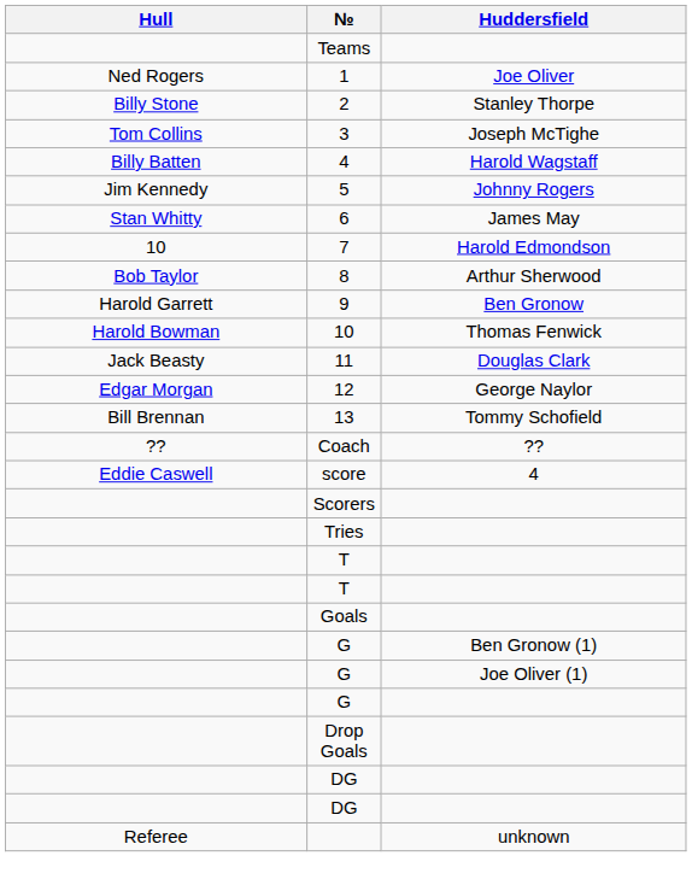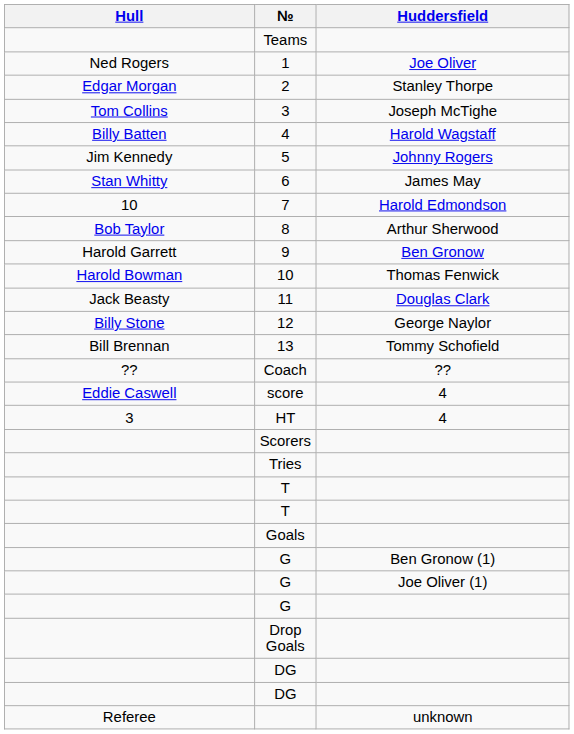2 | Hull: Billy Stone -> Edgar Morgan
12 | Hull: Edgar Morgan -> Billy Stone
+ row: 3 | HT | 4
